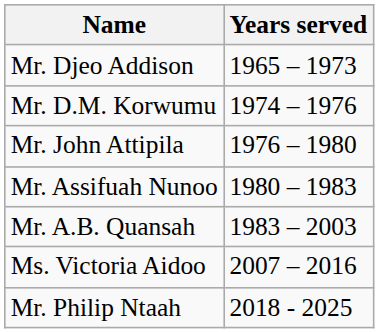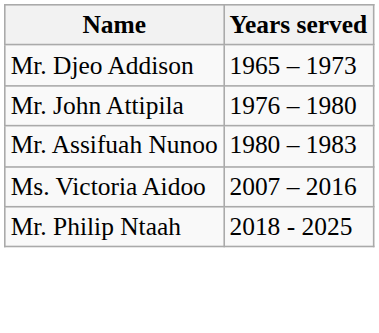- row: Mr. D.M. Korwumu | 1974 – 1976
- row: Mr. A.B. Quansah | 1983 – 2003
